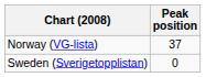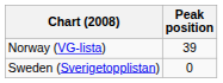Norway (VG-lista) | Peak position: 37 -> 39
